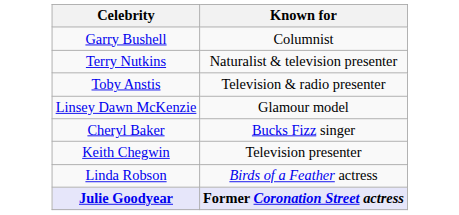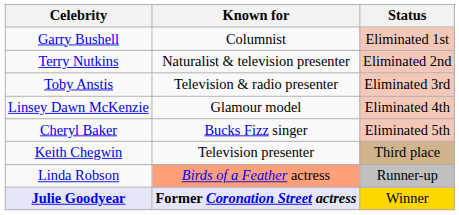+ column: Status | Eliminated 1st | Eliminated 2nd | Eliminated 3rd | Eliminated 4th | Eliminated 5th | Third place | Runner-up | Winner
Linda Robson | Known for: no background -> lightsalmon background
